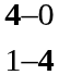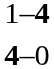rows swapped: 1–4 <-> 4–0
